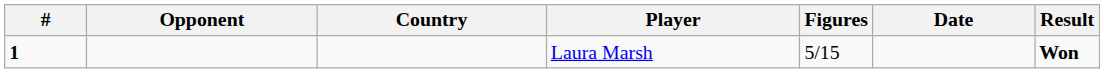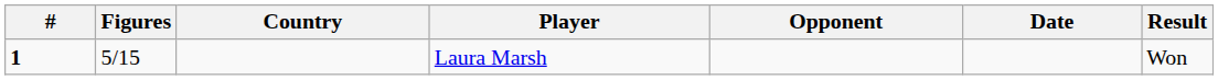columns swapped: Figures <-> Opponent
Laura Marsh | Result: bold -> normal
